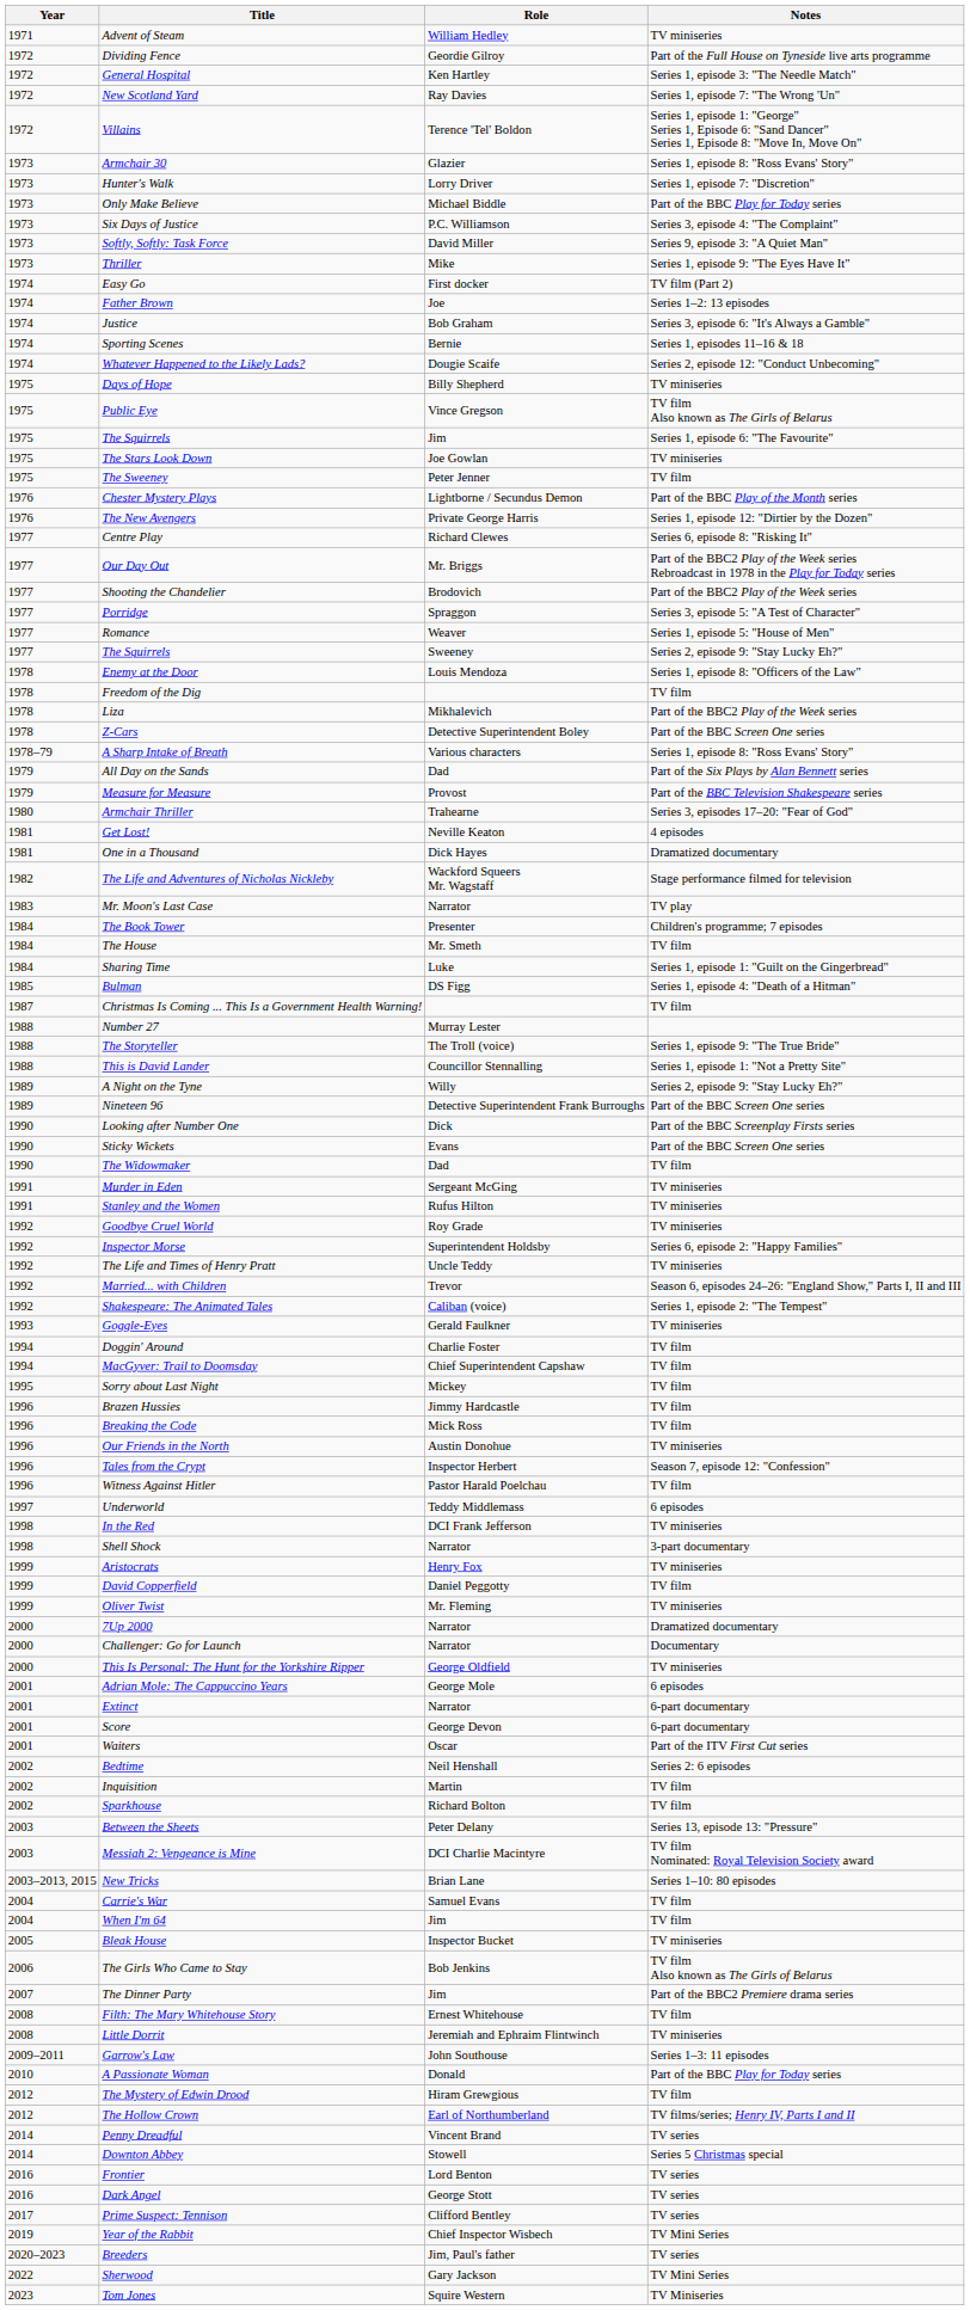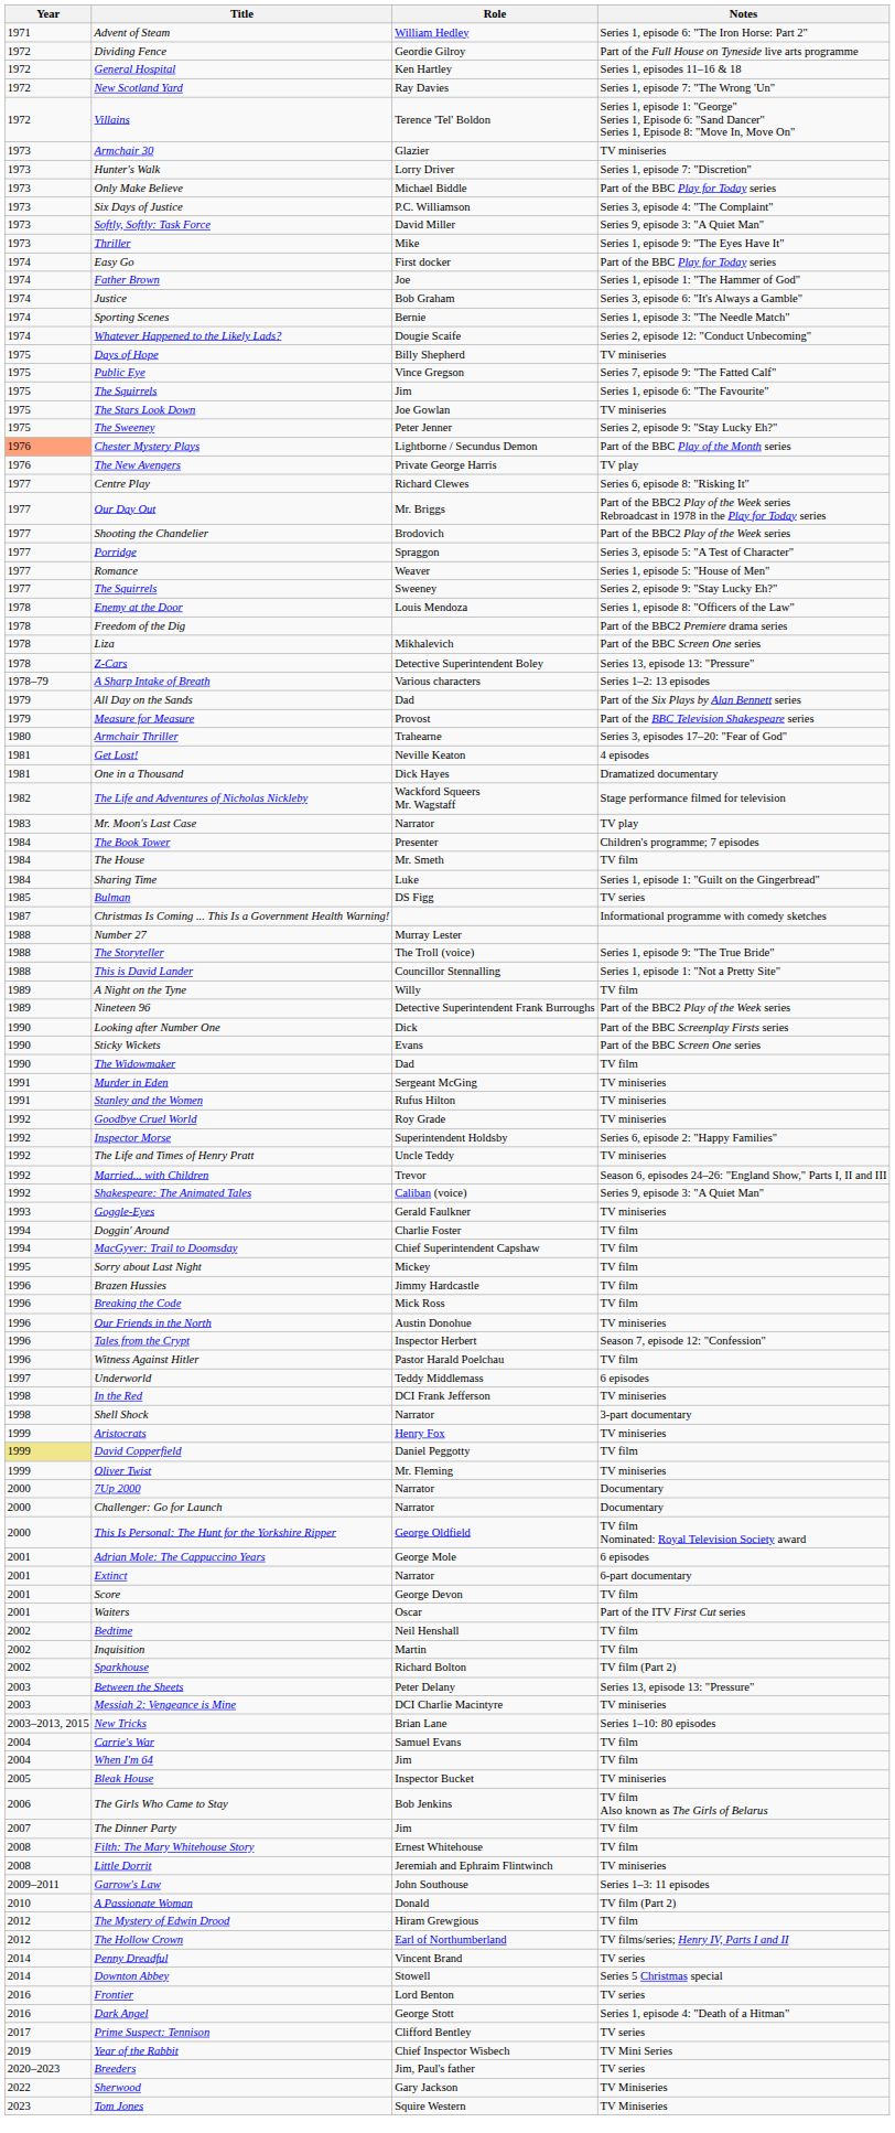Advent of Steam | Notes: TV miniseries -> Series 1, episode 6: "The Iron Horse: Part 2"
General Hospital | Notes: Series 1, episode 3: "The Needle Match" -> Series 1, episodes 11–16 & 18
Armchair 30 | Notes: Series 1, episode 8: "Ross Evans' Story" -> TV miniseries
Easy Go | Notes: TV film (Part 2) -> Part of the BBC Play for Today series
Father Brown | Notes: Series 1–2: 13 episodes -> Series 1, episode 1: "The Hammer of God"
Sporting Scenes | Notes: Series 1, episodes 11–16 & 18 -> Series 1, episode 3: "The Needle Match"
Public Eye | Notes: TV film Also known as The Girls of Belarus -> Series 7, episode 9: "The Fatted Calf"
The Sweeney | Notes: TV film -> Series 2, episode 9: "Stay Lucky Eh?"
Chester Mystery Plays | Year: no background -> lightsalmon background
The New Avengers | Notes: Series 1, episode 12: "Dirtier by the Dozen" -> TV play
Freedom of the Dig | Notes: TV film -> Part of the BBC2 Premiere drama series
Liza | Notes: Part of the BBC2 Play of the Week series -> Part of the BBC Screen One series
Z-Cars | Notes: Part of the BBC Screen One series -> Series 13, episode 13: "Pressure"
A Sharp Intake of Breath | Notes: Series 1, episode 8: "Ross Evans' Story" -> Series 1–2: 13 episodes
Bulman | Notes: Series 1, episode 4: "Death of a Hitman" -> TV series
Christmas Is Coming ... This Is a Government Health Warning! | Notes: TV film -> Informational programme with comedy sketches
A Night on the Tyne | Notes: Series 2, episode 9: "Stay Lucky Eh?" -> TV film
Nineteen 96 | Notes: Part of the BBC Screen One series -> Part of the BBC2 Play of the Week series
Shakespeare: The Animated Tales | Notes: Series 1, episode 2: "The Tempest" -> Series 9, episode 3: "A Quiet Man"
David Copperfield | Year: no background -> khaki background
7Up 2000 | Notes: Dramatized documentary -> Documentary
This Is Personal: The Hunt for the Yorkshire Ripper | Notes: TV miniseries -> TV film Nominated: Royal Television Society award
Score | Notes: 6-part documentary -> TV film
Bedtime | Notes: Series 2: 6 episodes -> TV film
Sparkhouse | Notes: TV film -> TV film (Part 2)
Messiah 2: Vengeance is Mine | Notes: TV film Nominated: Royal Television Society award -> TV miniseries
The Dinner Party | Notes: Part of the BBC2 Premiere drama series -> TV film
A Passionate Woman | Notes: Part of the BBC Play for Today series -> TV film (Part 2)
Dark Angel | Notes: TV series -> Series 1, episode 4: "Death of a Hitman"
Sherwood | Notes: TV Mini Series -> TV Miniseries
